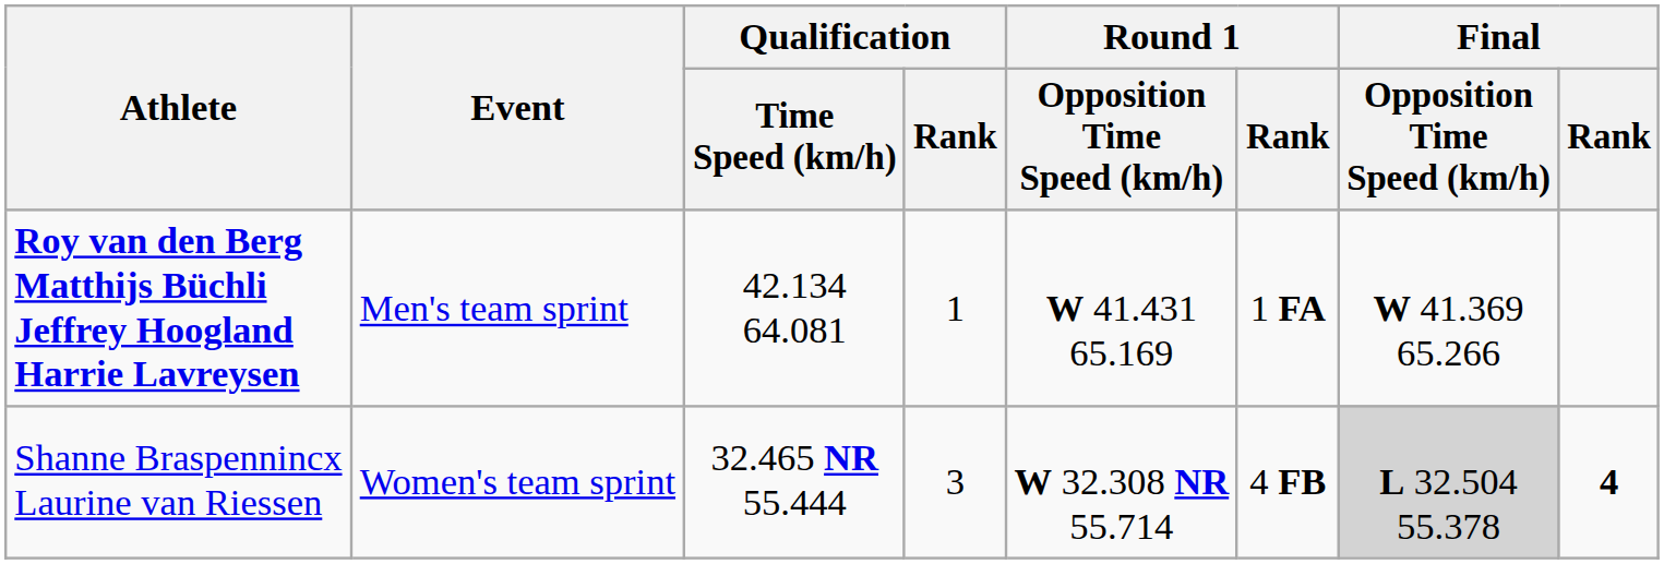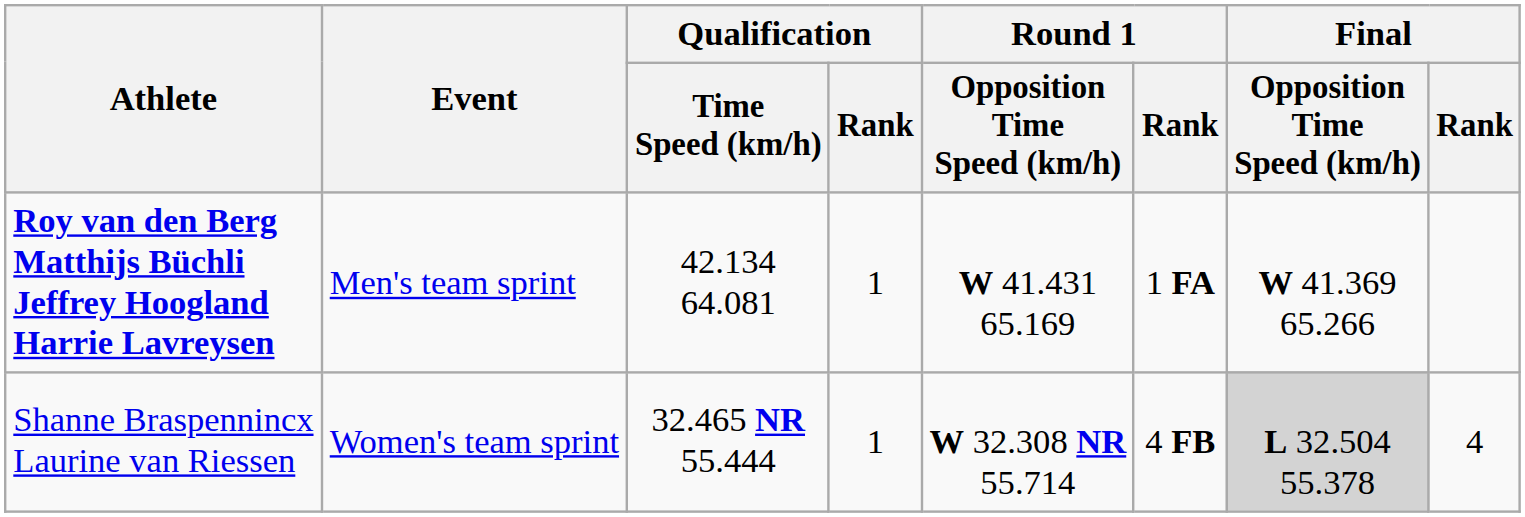Shanne Braspennincx Laurine van Riessen | Qualification / Rank: 3 -> 1
Shanne Braspennincx Laurine van Riessen | Final / Rank: bold -> normal
